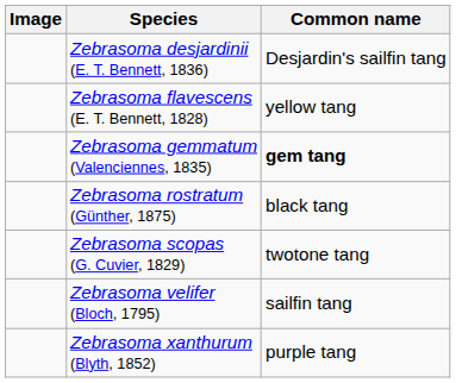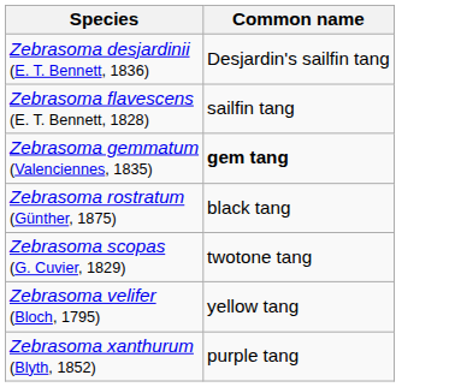- column: Image
Zebrasoma flavescens (E. T. Bennett, 1828) | Common name: yellow tang -> sailfin tang
Zebrasoma velifer (Bloch, 1795) | Common name: sailfin tang -> yellow tang
